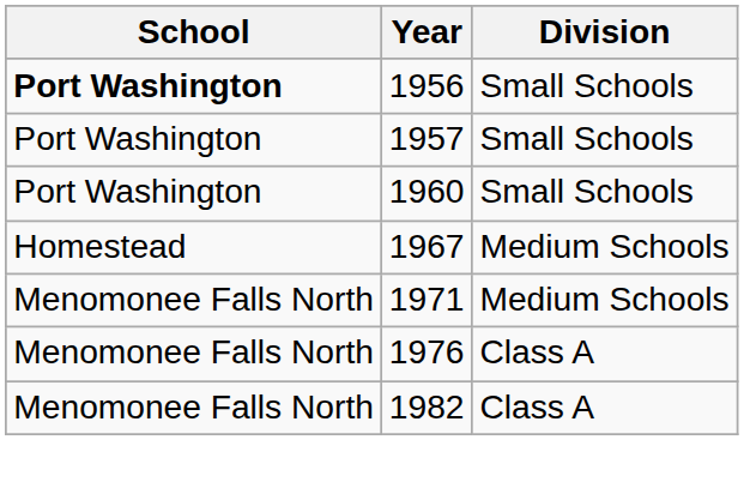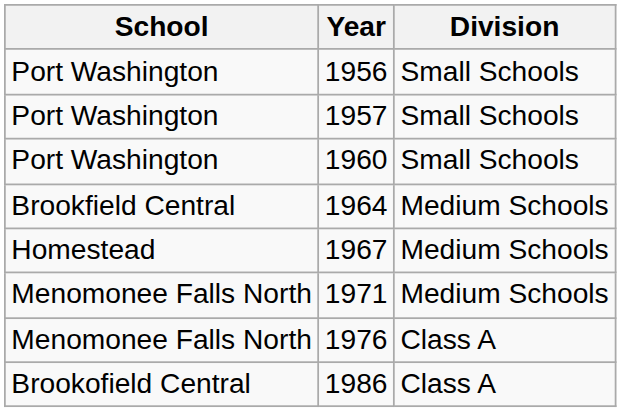1956 | School: bold -> normal
+ row: Brookfield Central | 1964 | Medium Schools
- row: Menomonee Falls North | 1982 | Class A
+ row: Brookofield Central | 1986 | Class A
